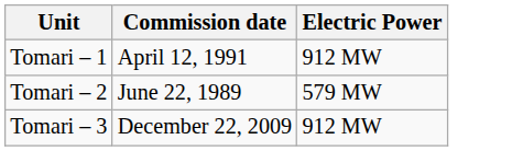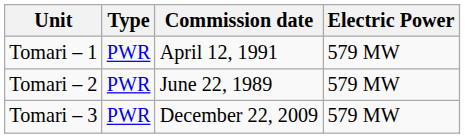+ column: Type | PWR | PWR | PWR
Tomari – 1 | Electric Power: 912 MW -> 579 MW
Tomari – 3 | Electric Power: 912 MW -> 579 MW
